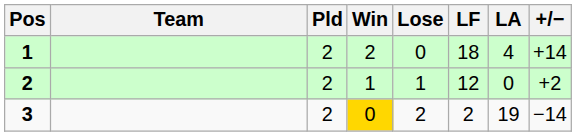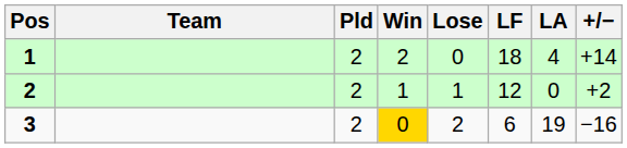3 | LF: 2 -> 6
3 | +/−: −14 -> −16
